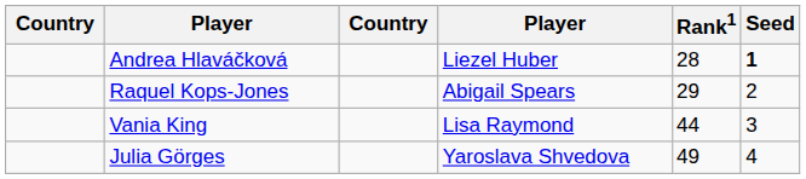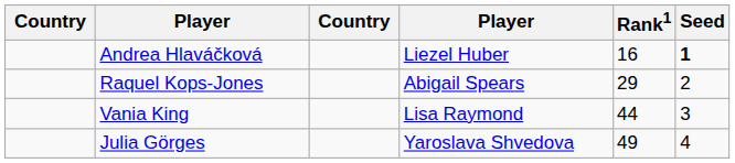Andrea Hlaváčková | Rank1: 28 -> 16
